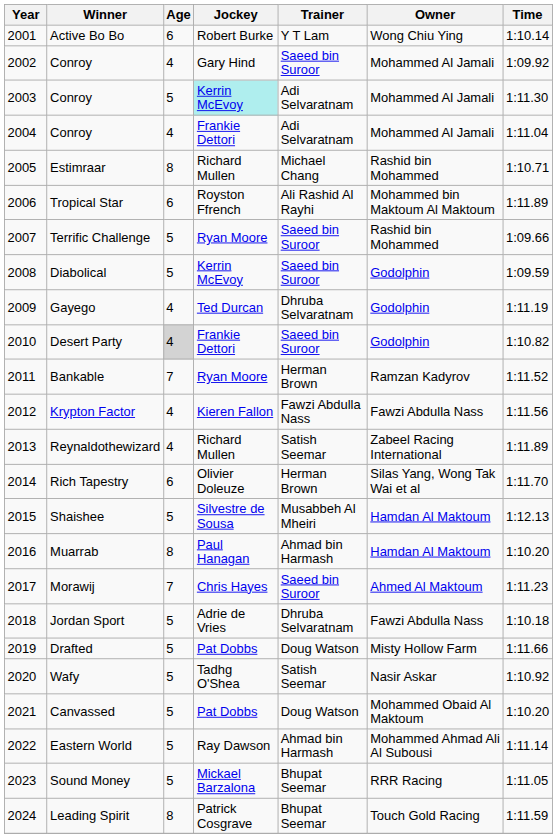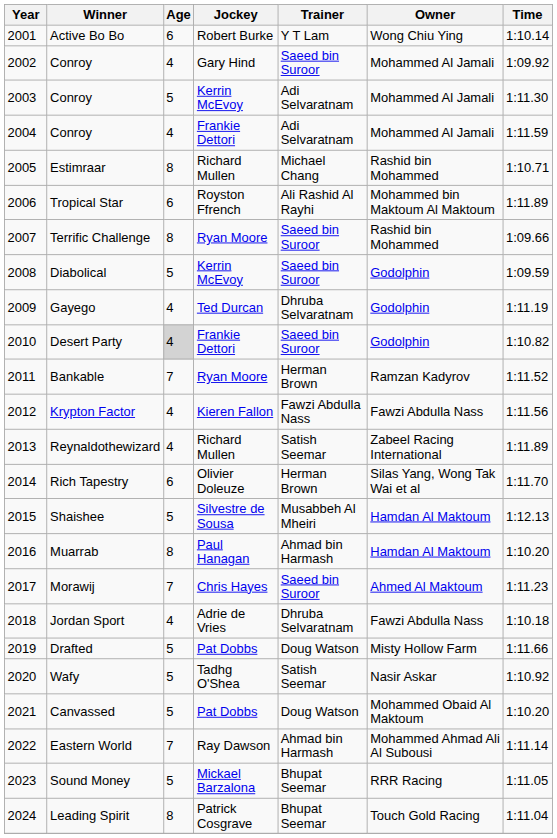2003 / Conroy | Jockey: paleturquoise background -> no background
2004 / Conroy | Time: 1:11.04 -> 1:11.59
Terrific Challenge | Age: 5 -> 8
Jordan Sport | Age: 5 -> 4
Eastern World | Age: 5 -> 7
Leading Spirit | Time: 1:11.59 -> 1:11.04
